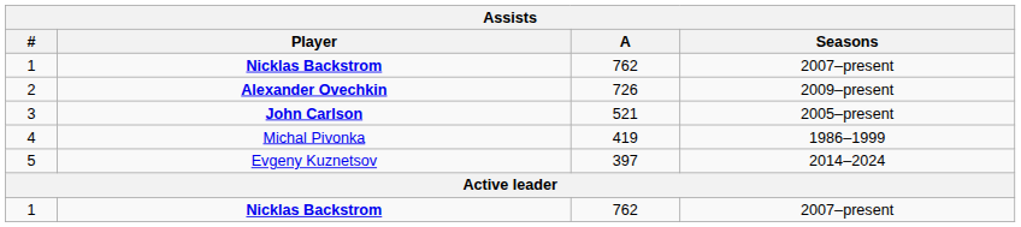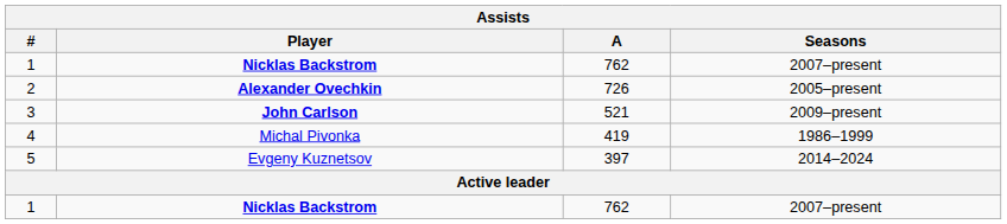2 | Seasons: 2009–present -> 2005–present
3 | Seasons: 2005–present -> 2009–present
